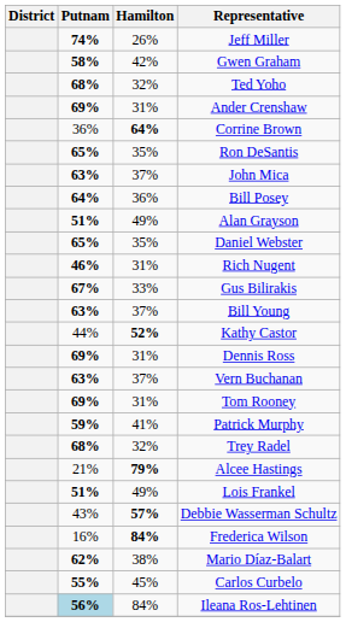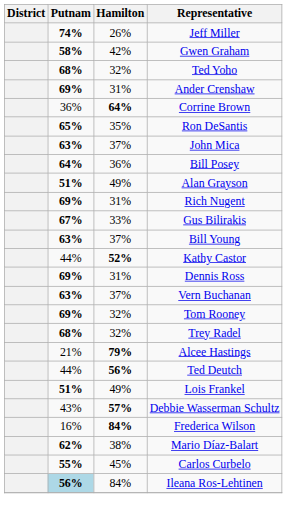- row: 65% | 35% | Daniel Webster
Rich Nugent | Putnam: 46% -> 69%
Tom Rooney | Hamilton: 31% -> 32%
- row: 59% | 41% | Patrick Murphy
+ row: 44% | 56% | Ted Deutch
